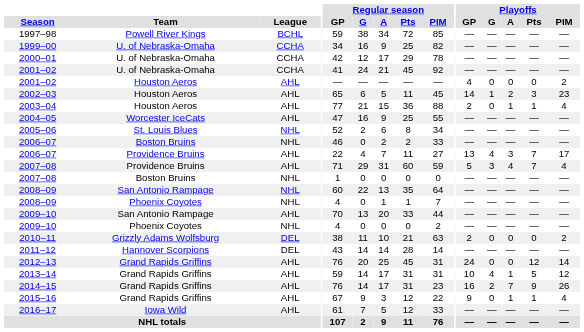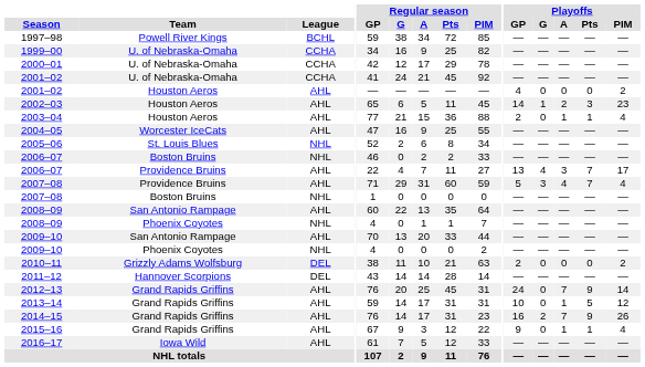2008–09 / San Antonio Rampage | League: NHL -> AHL
2012–13 | Playoffs / A: 0 -> 7
2012–13 | Playoffs / Pts: 12 -> 9
2013–14 | Playoffs / G: 4 -> 0
